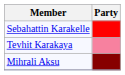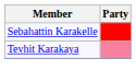- row: Mihrali Aksu
